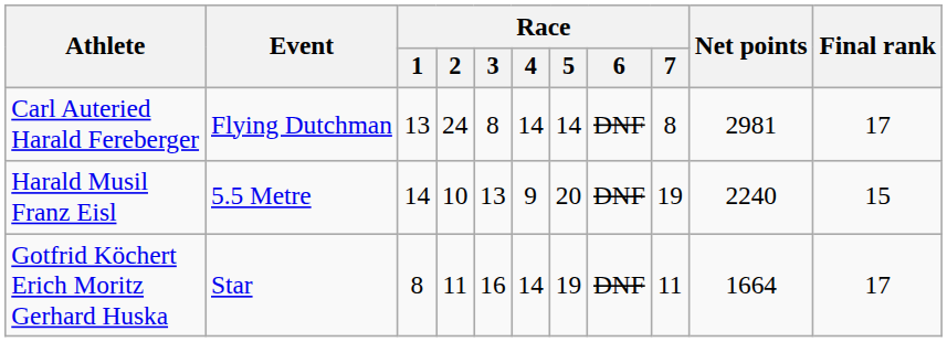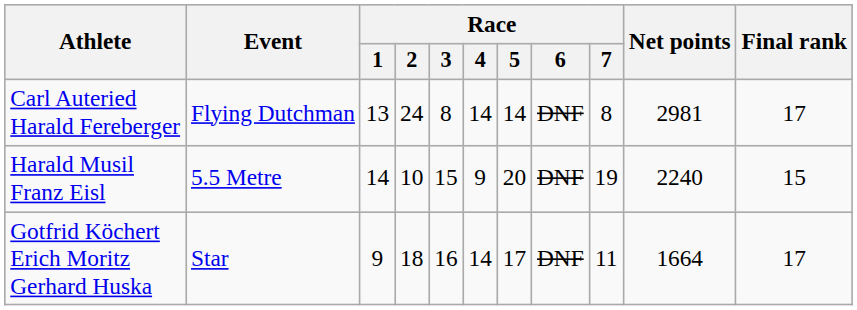Harald Musil Franz Eisl | Race / 3: 13 -> 15
Gotfrid Köchert Erich Moritz Gerhard Huska | Race / 1: 8 -> 9
Gotfrid Köchert Erich Moritz Gerhard Huska | Race / 2: 11 -> 18
Gotfrid Köchert Erich Moritz Gerhard Huska | Race / 5: 19 -> 17
